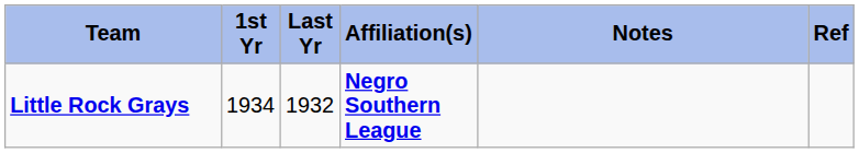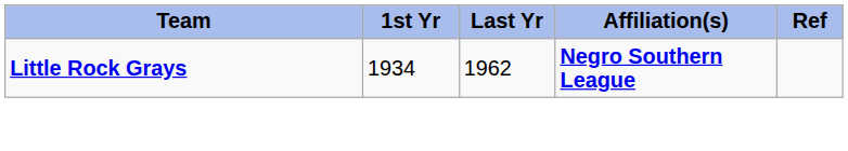- column: Notes
Little Rock Grays | Last Yr: 1932 -> 1962
